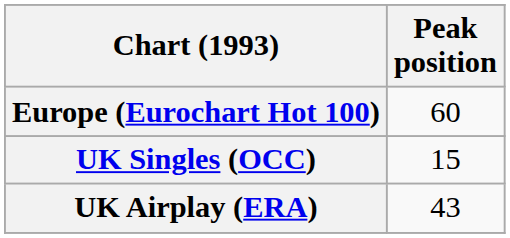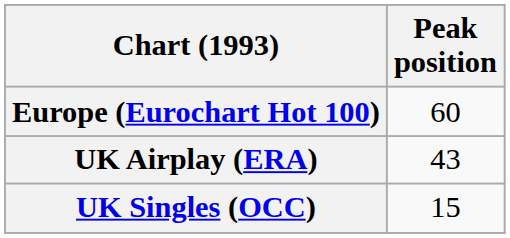rows swapped: UK Singles (OCC) <-> UK Airplay (ERA)
